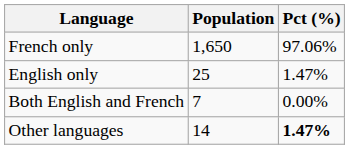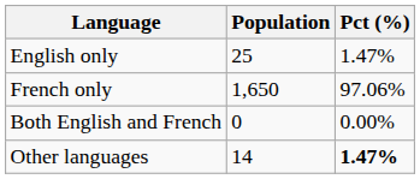rows swapped: French only <-> English only
Both English and French | Population: 7 -> 0
